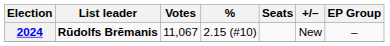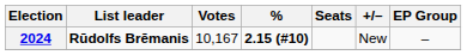2024 | Votes: 11,067 -> 10,167
2024 | %: normal -> bold
